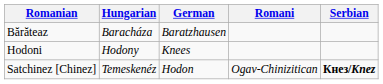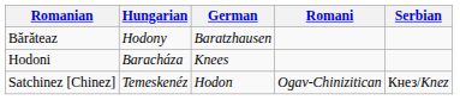Bărăteaz | Hungarian: Baracháza -> Hodony
Hodoni | Hungarian: Hodony -> Baracháza
Satchinez [Chinez] | Serbian: bold -> normal
